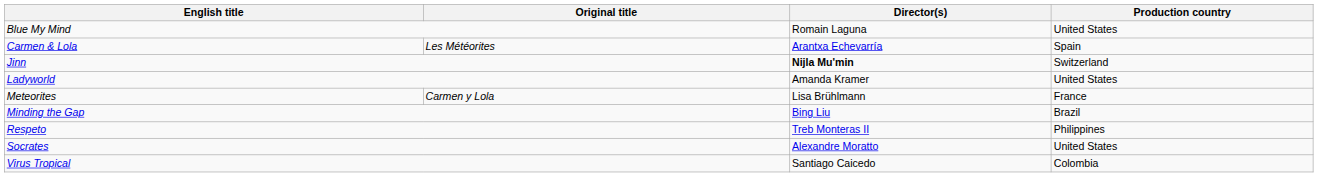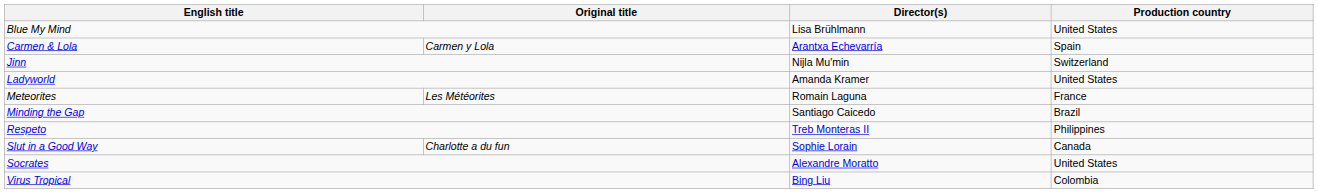Blue My Mind | Director(s): Romain Laguna -> Lisa Brühlmann
Carmen & Lola | Original title: Les Météorites -> Carmen y Lola
Jinn | Director(s): bold -> normal
Meteorites | Original title: Carmen y Lola -> Les Météorites
Meteorites | Director(s): Lisa Brühlmann -> Romain Laguna
Minding the Gap | Director(s): Bing Liu -> Santiago Caicedo
+ row: Slut in a Good Way | Charlotte a du fun | Sophie Lorain | Canada
Virus Tropical | Director(s): Santiago Caicedo -> Bing Liu
